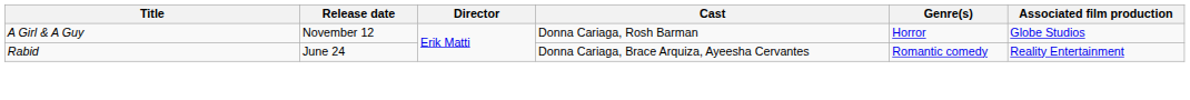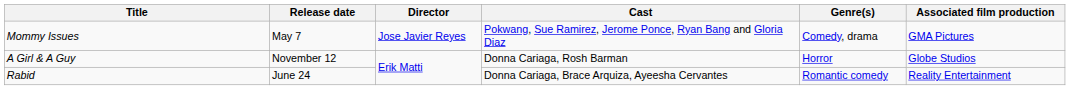+ row: Mommy Issues | May 7 | Jose Javier Reyes | Pokwang, Sue Ramirez, Jerome Ponce, Ryan Bang and Gloria Diaz | Comedy, drama | GMA Pictures
